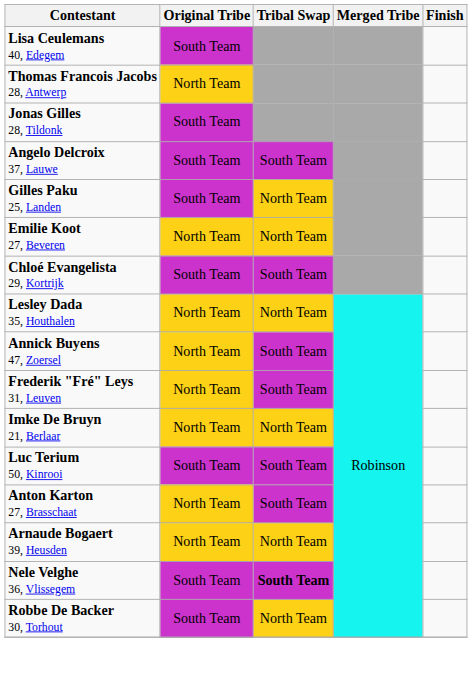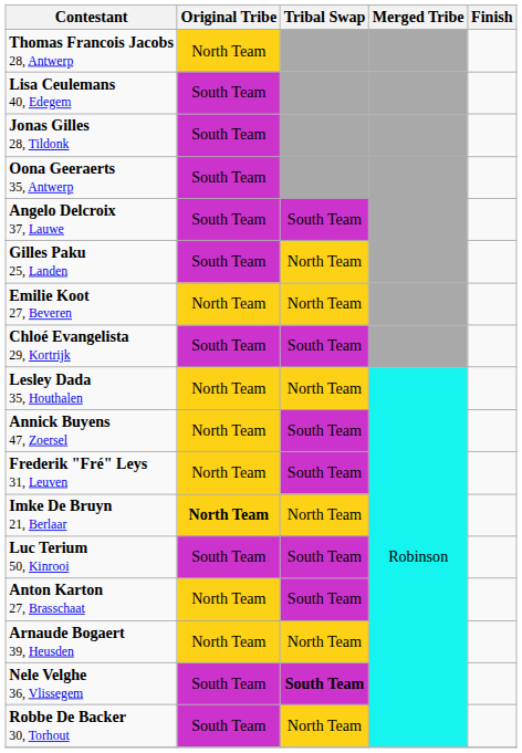rows swapped: Lisa Ceulemans 40, Edegem <-> Thomas Francois Jacobs 28, Antwerp
+ row: Oona Geeraerts 35, Antwerp | South Team
Imke De Bruyn 21, Berlaar | Original Tribe: normal -> bold
